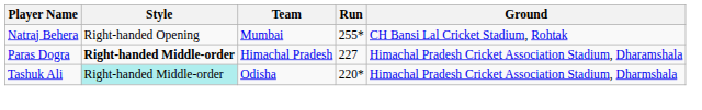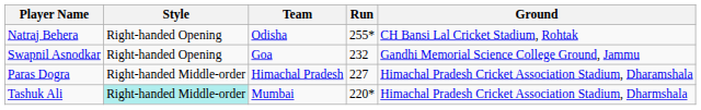Natraj Behera | Team: Mumbai -> Odisha
+ row: Swapnil Asnodkar | Right-handed Opening | Goa | 232 | Gandhi Memorial Science College Ground, Jammu
Paras Dogra | Style: bold -> normal
Tashuk Ali | Team: Odisha -> Mumbai
